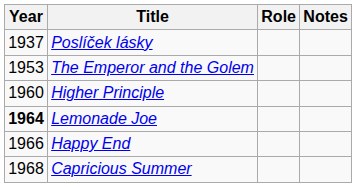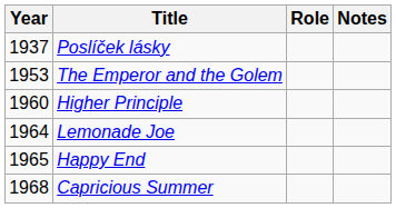Lemonade Joe | Year: bold -> normal
Happy End | Year: 1966 -> 1965
